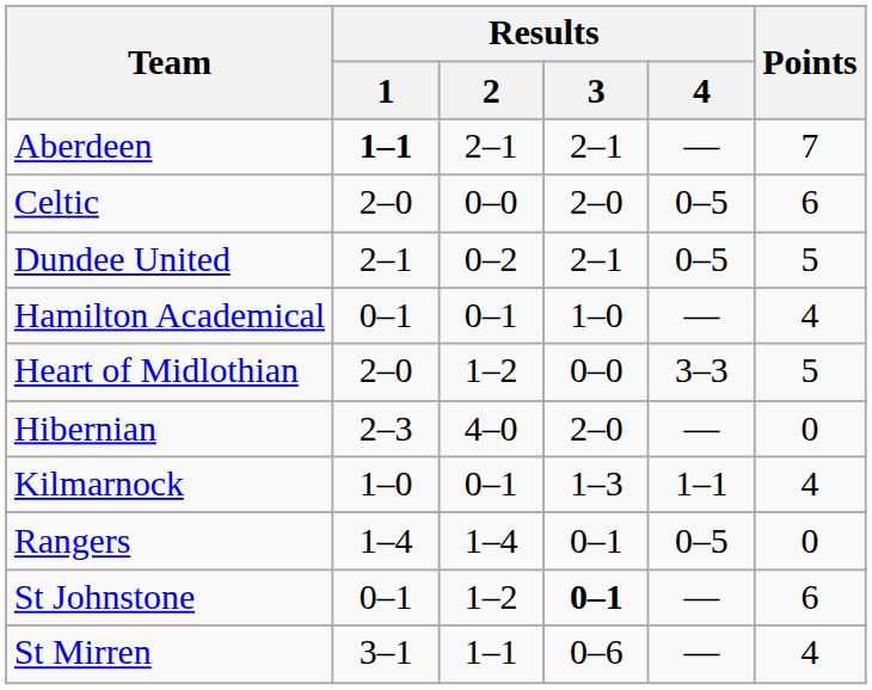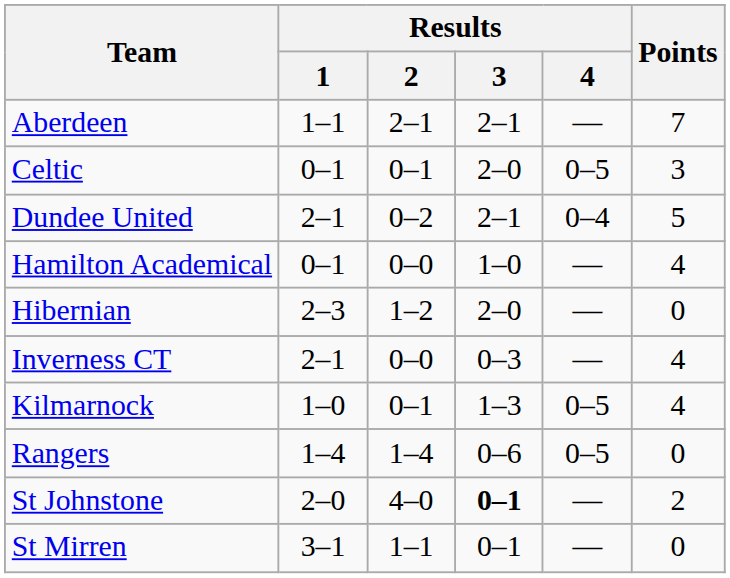Aberdeen | Results / 1: bold -> normal
Celtic | Results / 1: 2–0 -> 0–1
Celtic | Results / 2: 0–0 -> 0–1
Celtic | Points: 6 -> 3
Dundee United | Results / 4: 0–5 -> 0–4
Hamilton Academical | Results / 2: 0–1 -> 0–0
- row: Heart of Midlothian | 2–0 | 1–2 | 0–0 | 3–3 | 5
Hibernian | Results / 2: 4–0 -> 1–2
+ row: Inverness CT | 2–1 | 0–0 | 0–3 | — | 4
Kilmarnock | Results / 4: 1–1 -> 0–5
Rangers | Results / 3: 0–1 -> 0–6
St Johnstone | Results / 1: 0–1 -> 2–0
St Johnstone | Results / 2: 1–2 -> 4–0
St Johnstone | Points: 6 -> 2
St Mirren | Results / 3: 0–6 -> 0–1
St Mirren | Points: 4 -> 0
